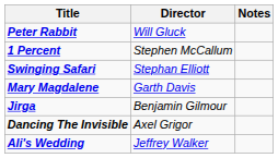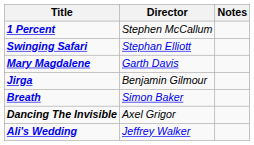- row: Peter Rabbit | Will Gluck
+ row: Breath | Simon Baker
